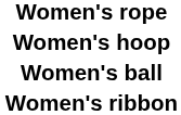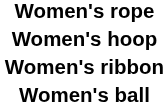rows swapped: Women's ball <-> Women's ribbon
